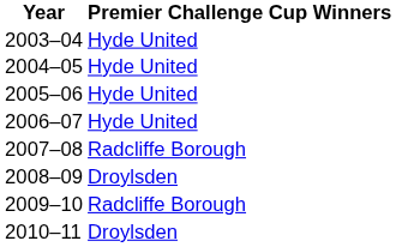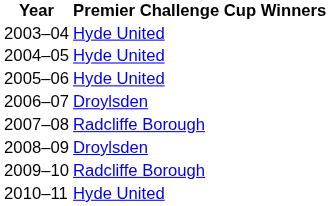2006–07 | Premier Challenge Cup Winners: Hyde United -> Droylsden
2010–11 | Premier Challenge Cup Winners: Droylsden -> Hyde United
